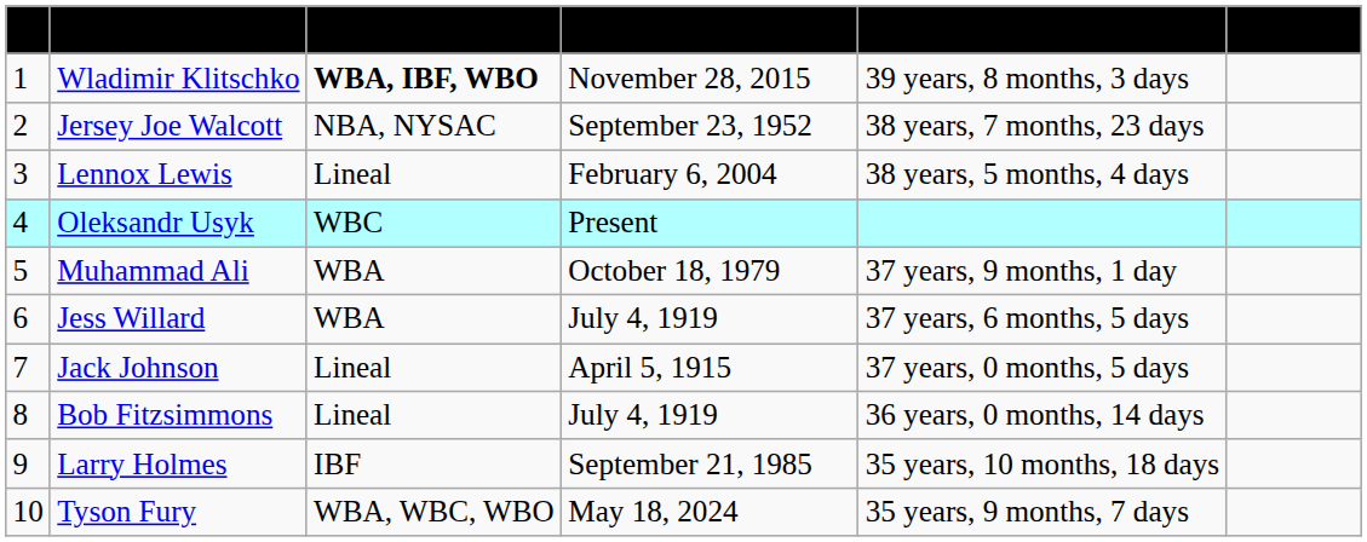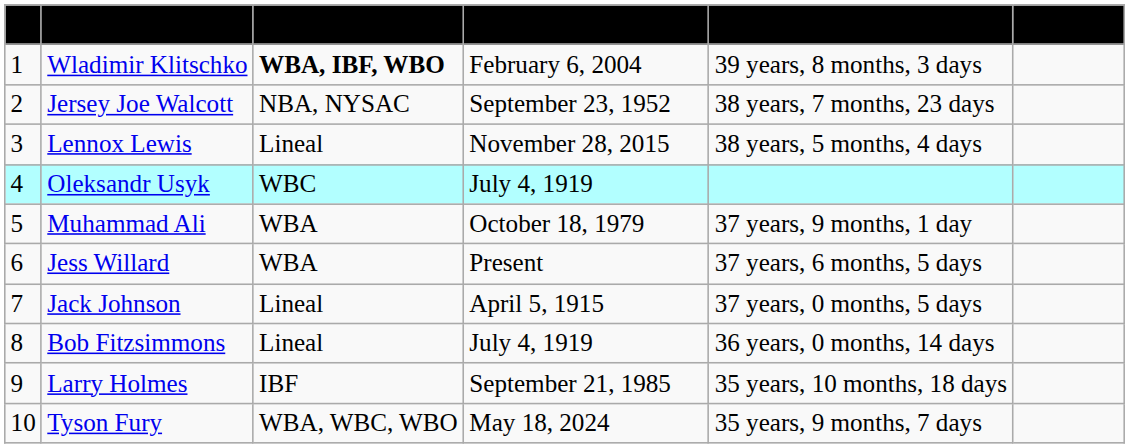Wladimir Klitschko | Last day as champion: November 28, 2015 -> February 6, 2004
Lennox Lewis | Last day as champion: February 6, 2004 -> November 28, 2015
Oleksandr Usyk | Last day as champion: Present -> July 4, 1919
Jess Willard | Last day as champion: July 4, 1919 -> Present
